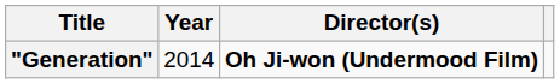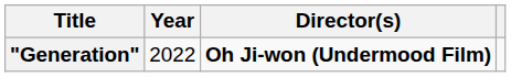"Generation" | Year: 2014 -> 2022
